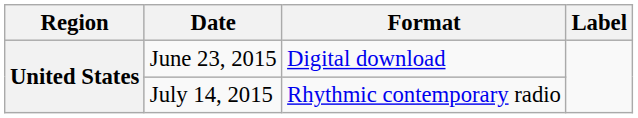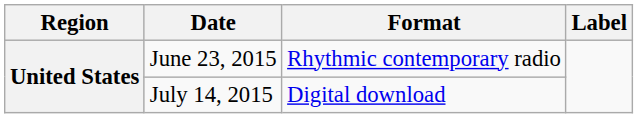June 23, 2015 | Format: Digital download -> Rhythmic contemporary radio
July 14, 2015 | Format: Rhythmic contemporary radio -> Digital download
